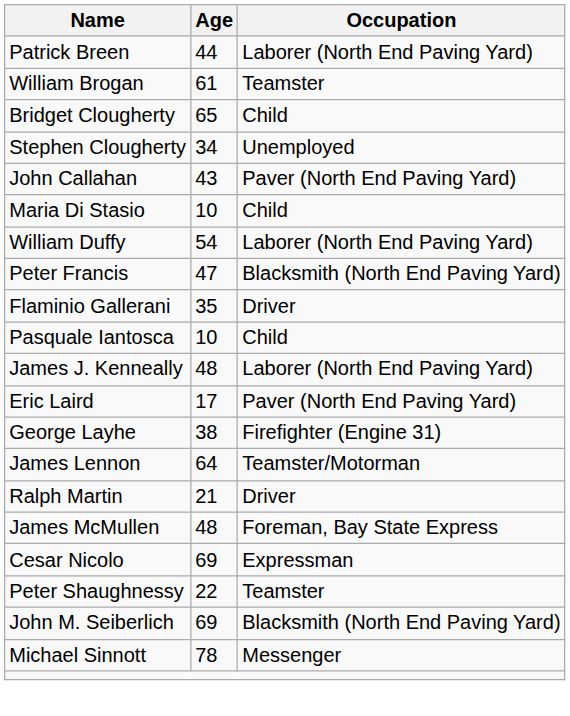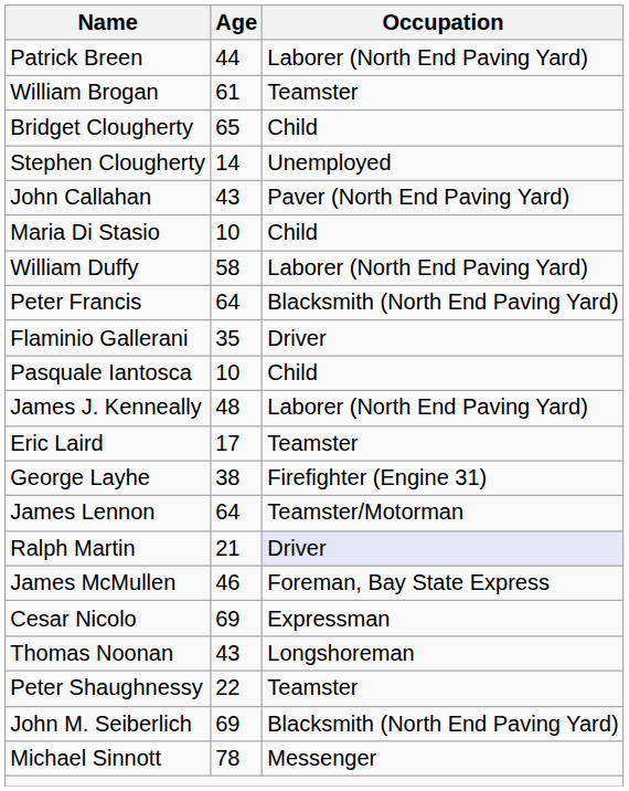Stephen Clougherty | Age: 34 -> 14
William Duffy | Age: 54 -> 58
Peter Francis | Age: 47 -> 64
Eric Laird | Occupation: Paver (North End Paving Yard) -> Teamster
Ralph Martin | Occupation: no background -> lavender background
James McMullen | Age: 48 -> 46
+ row: Thomas Noonan | 43 | Longshoreman
